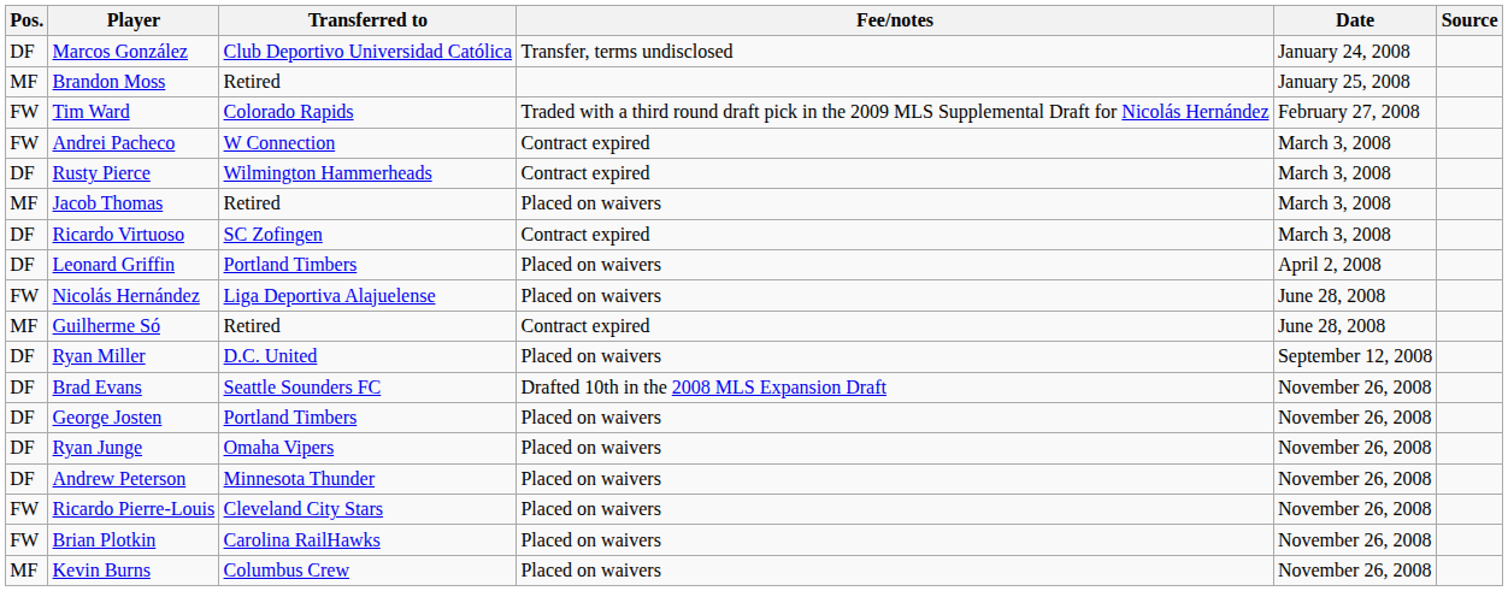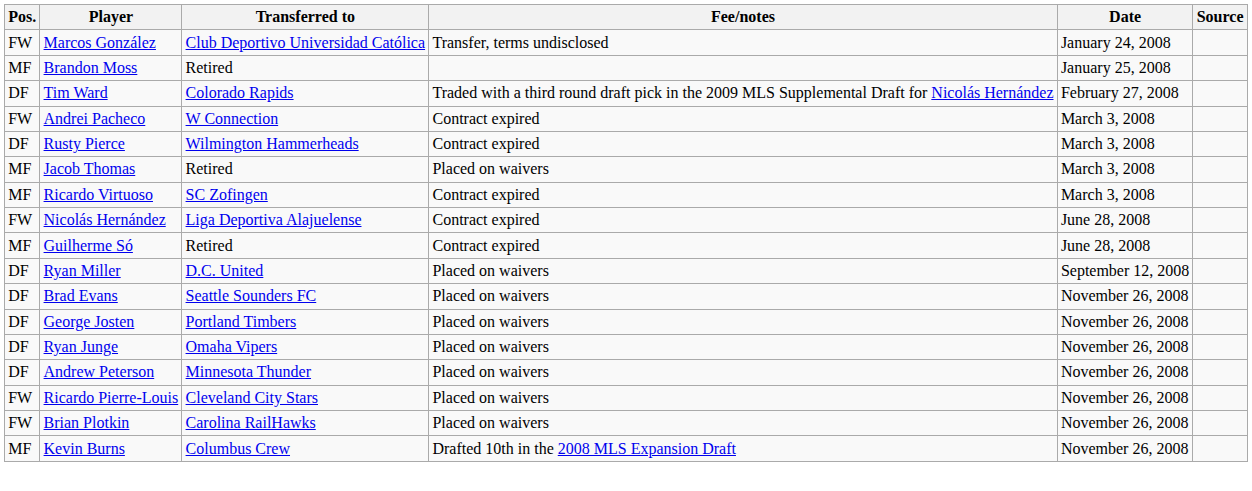Marcos González | Pos.: DF -> FW
Tim Ward | Pos.: FW -> DF
Ricardo Virtuoso | Pos.: DF -> MF
- row: DF | Leonard Griffin | Portland Timbers | Placed on waivers | April 2, 2008
Nicolás Hernández | Fee/notes: Placed on waivers -> Contract expired
Brad Evans | Fee/notes: Drafted 10th in the 2008 MLS Expansion Draft -> Placed on waivers
Kevin Burns | Fee/notes: Placed on waivers -> Drafted 10th in the 2008 MLS Expansion Draft
